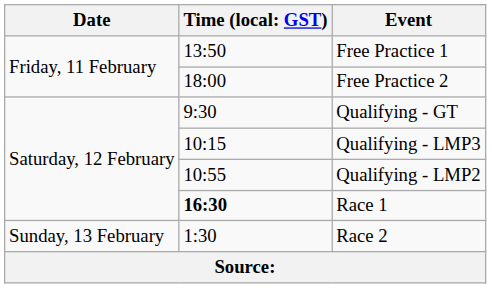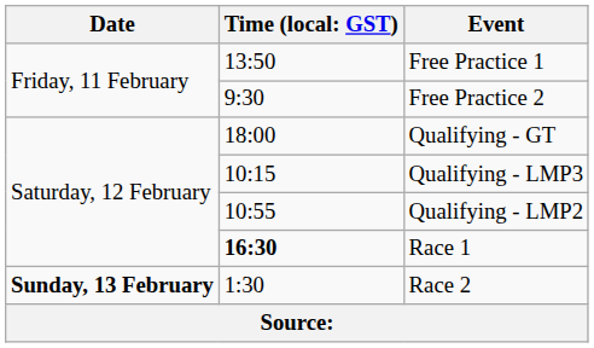Free Practice 2 | column 2: 18:00 -> 9:30
Qualifying - GT | column 2: 9:30 -> 18:00
Race 2 | Date: normal -> bold
